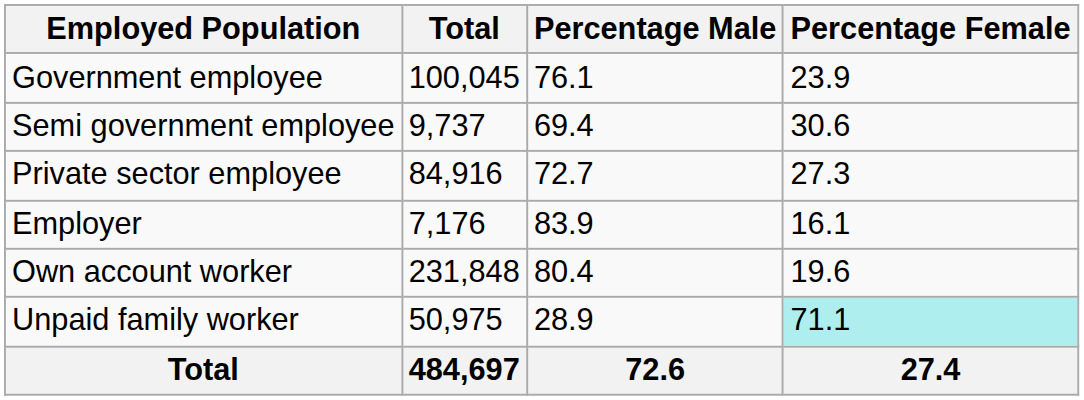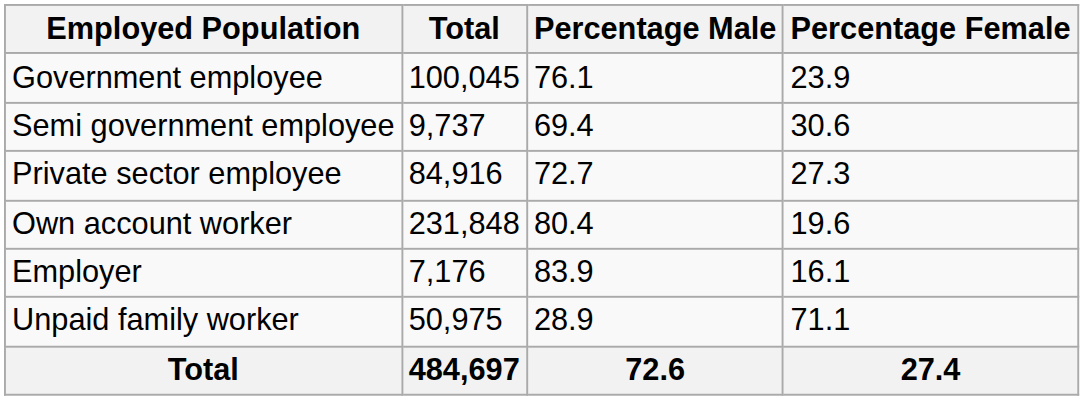rows swapped: Employer <-> Own account worker
Unpaid family worker | Percentage Female: paleturquoise background -> no background
